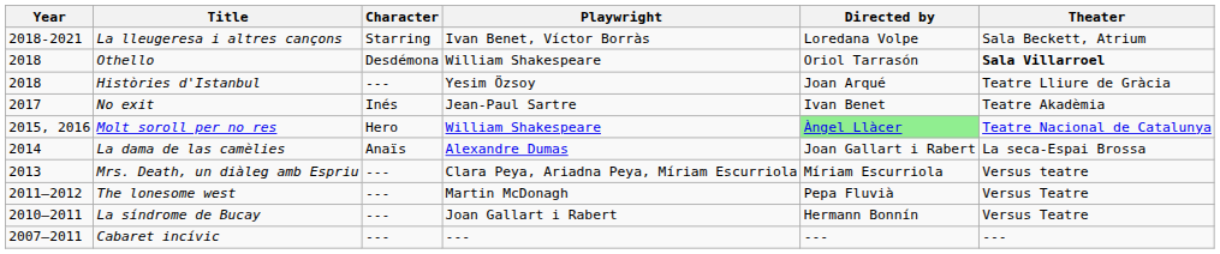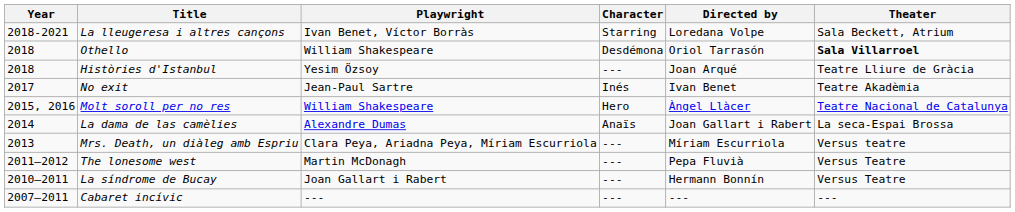columns swapped: Character <-> Playwright
Molt soroll per no res | Directed by: lightgreen background -> no background
